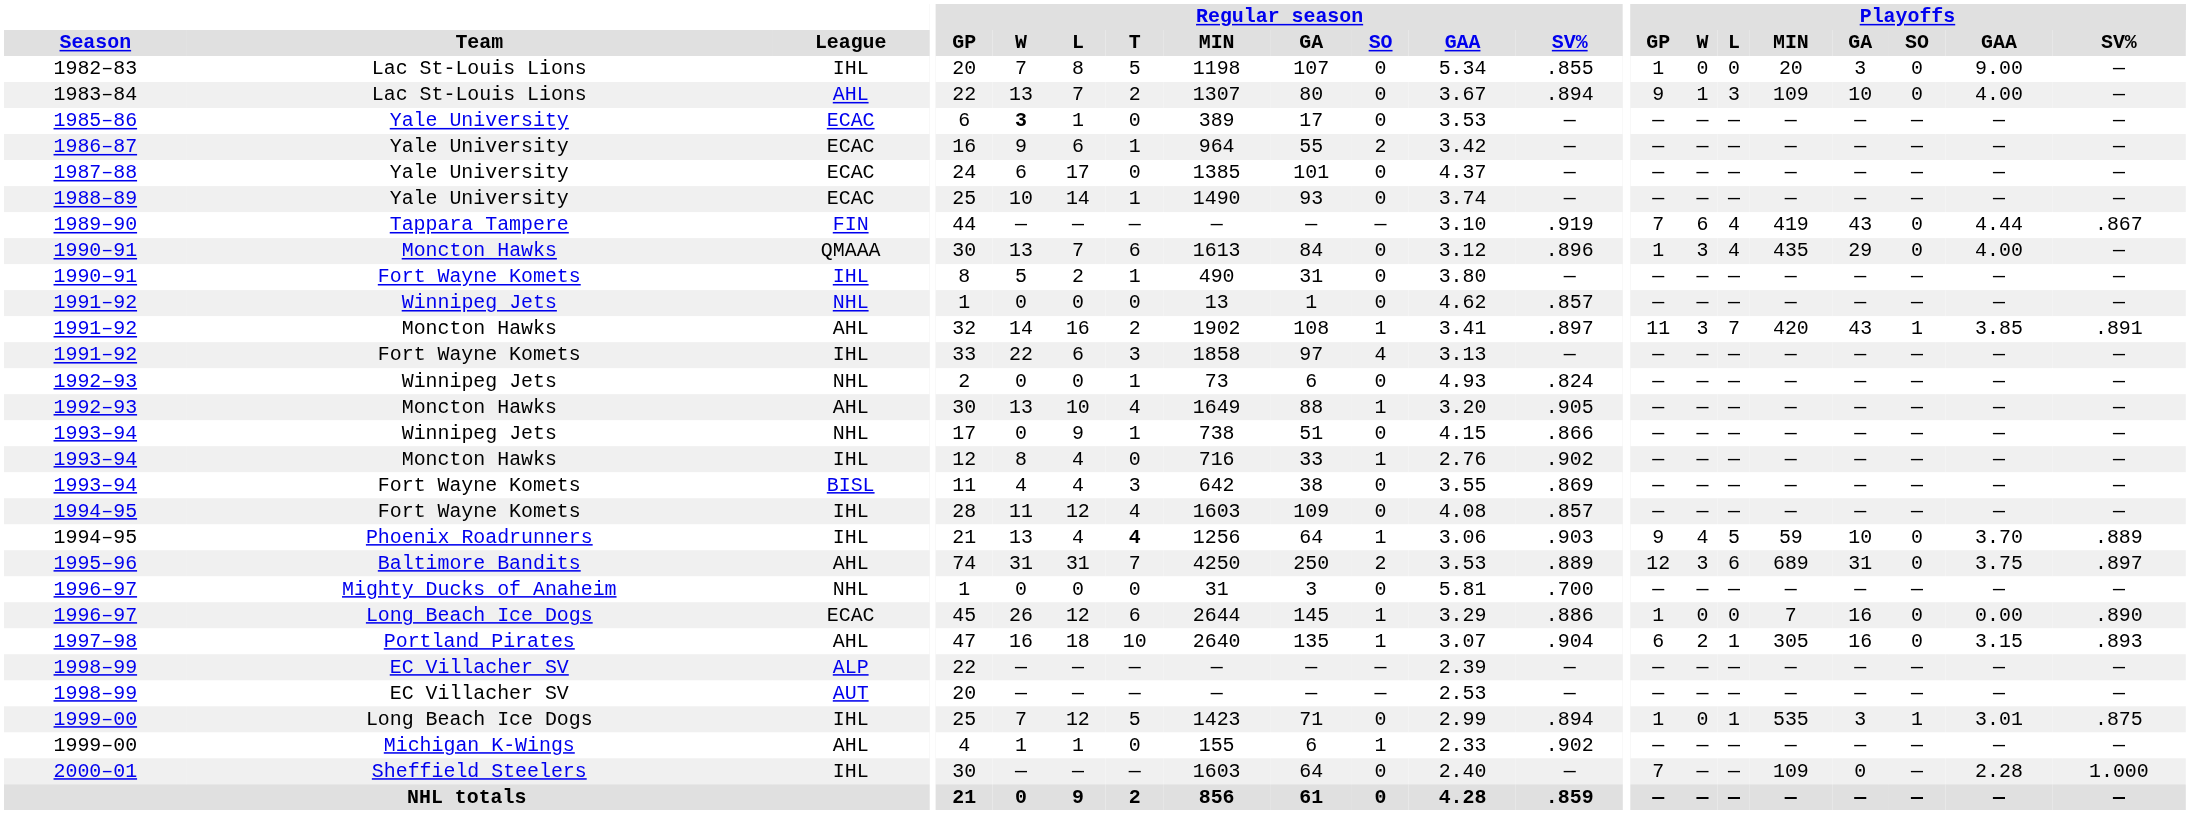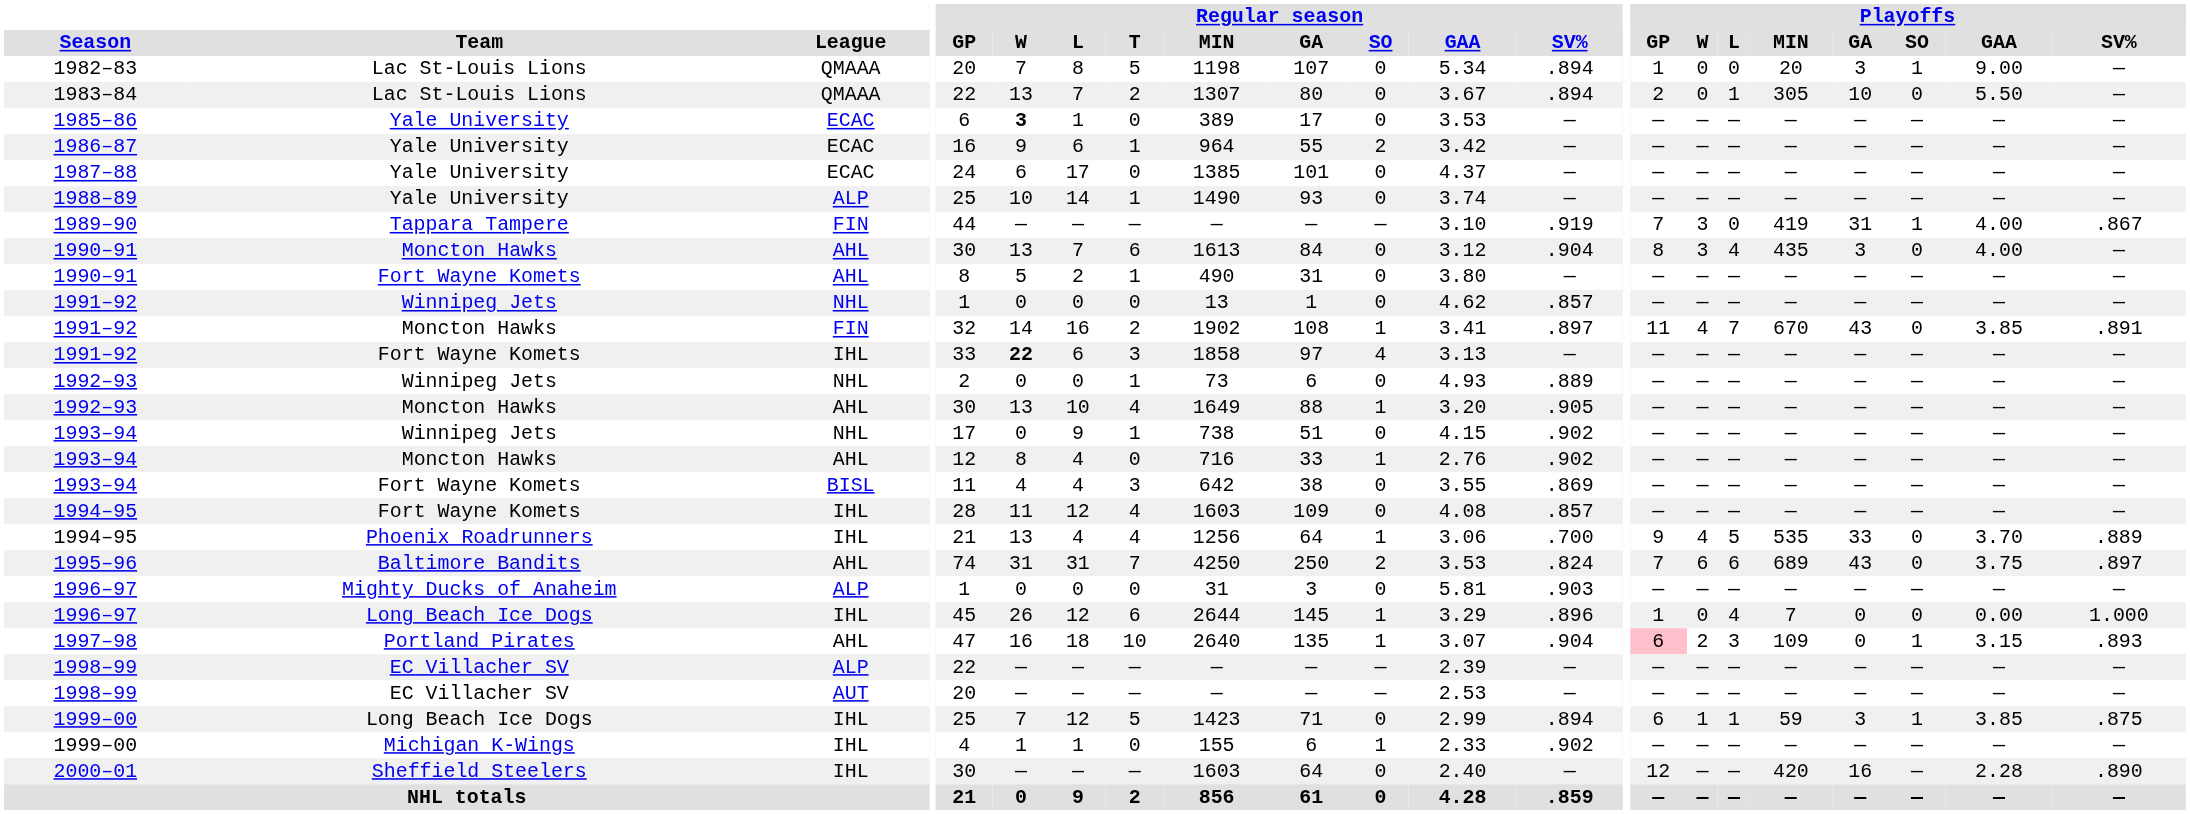1982–83 | League: IHL -> QMAAA
1982–83 | Regular season / SV%: .855 -> .894
1982–83 | Playoffs / SO: 0 -> 1
1983–84 | League: AHL -> QMAAA
1983–84 | Playoffs / GP: 9 -> 2
1983–84 | Playoffs / W: 1 -> 0
1983–84 | Playoffs / L: 3 -> 1
1983–84 | Playoffs / MIN: 109 -> 305
1983–84 | Playoffs / GAA: 4.00 -> 5.50
1988–89 | League: ECAC -> ALP
1989–90 | Playoffs / W: 6 -> 3
1989–90 | Playoffs / L: 4 -> 0
1989–90 | Playoffs / GA: 43 -> 31
1989–90 | Playoffs / SO: 0 -> 1
1989–90 | Playoffs / GAA: 4.44 -> 4.00
1990–91 / Moncton Hawks | League: QMAAA -> AHL
1990–91 / Moncton Hawks | Regular season / SV%: .896 -> .904
1990–91 / Moncton Hawks | Playoffs / GP: 1 -> 8
1990–91 / Moncton Hawks | Playoffs / GA: 29 -> 3
1990–91 / Fort Wayne Komets | League: IHL -> AHL
1991–92 / Moncton Hawks | League: AHL -> FIN
1991–92 / Moncton Hawks | Playoffs / W: 3 -> 4
1991–92 / Moncton Hawks | Playoffs / MIN: 420 -> 670
1991–92 / Moncton Hawks | Playoffs / SO: 1 -> 0
1991–92 / Fort Wayne Komets | Regular season / W: normal -> bold
1992–93 / Winnipeg Jets | Regular season / SV%: .824 -> .889
1993–94 / Winnipeg Jets | Regular season / SV%: .866 -> .902
1993–94 / Moncton Hawks | League: IHL -> AHL
1994–95 / Phoenix Roadrunners | Regular season / T: bold -> normal
1994–95 / Phoenix Roadrunners | Regular season / SV%: .903 -> .700
1994–95 / Phoenix Roadrunners | Playoffs / MIN: 59 -> 535
1994–95 / Phoenix Roadrunners | Playoffs / GA: 10 -> 33
1995–96 | Regular season / SV%: .889 -> .824
1995–96 | Playoffs / GP: 12 -> 7
1995–96 | Playoffs / W: 3 -> 6
1995–96 | Playoffs / GA: 31 -> 43
1996–97 / Mighty Ducks of Anaheim | League: NHL -> ALP
1996–97 / Mighty Ducks of Anaheim | Regular season / SV%: .700 -> .903
1996–97 / Long Beach Ice Dogs | League: ECAC -> IHL
1996–97 / Long Beach Ice Dogs | Regular season / SV%: .886 -> .896
1996–97 / Long Beach Ice Dogs | Playoffs / L: 0 -> 4
1996–97 / Long Beach Ice Dogs | Playoffs / GA: 16 -> 0
1996–97 / Long Beach Ice Dogs | Playoffs / SV%: .890 -> 1.000
1997–98 | Playoffs / GP: no background -> pink background
1997–98 | Playoffs / L: 1 -> 3
1997–98 | Playoffs / MIN: 305 -> 109
1997–98 | Playoffs / GA: 16 -> 0
1997–98 | Playoffs / SO: 0 -> 1
1999–00 / Long Beach Ice Dogs | Playoffs / GP: 1 -> 6
1999–00 / Long Beach Ice Dogs | Playoffs / W: 0 -> 1
1999–00 / Long Beach Ice Dogs | Playoffs / MIN: 535 -> 59
1999–00 / Long Beach Ice Dogs | Playoffs / GAA: 3.01 -> 3.85
1999–00 / Michigan K-Wings | League: AHL -> IHL
2000–01 | Playoffs / GP: 7 -> 12
2000–01 | Playoffs / MIN: 109 -> 420
2000–01 | Playoffs / GA: 0 -> 16
2000–01 | Playoffs / SV%: 1.000 -> .890
